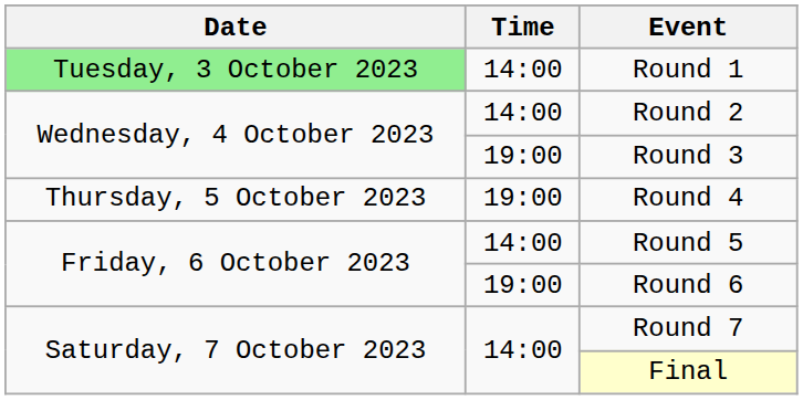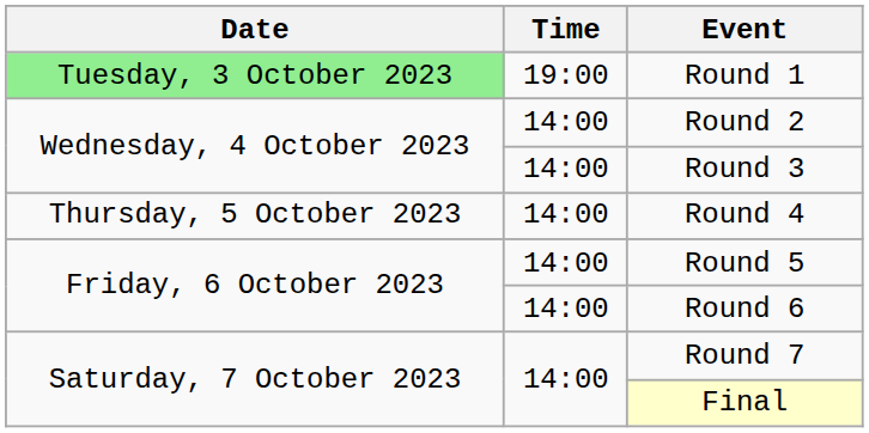Round 1 | Time: 14:00 -> 19:00
Round 3 | Time: 19:00 -> 14:00
Round 4 | Time: 19:00 -> 14:00
Round 6 | Time: 19:00 -> 14:00
